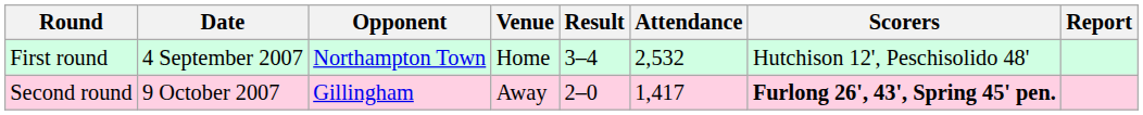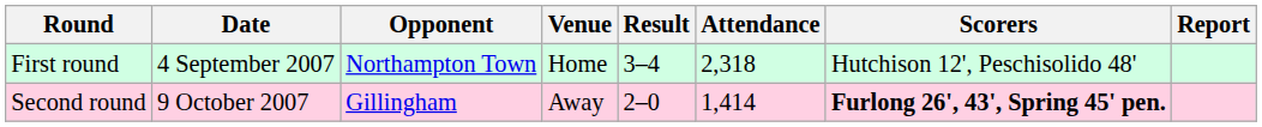First round | Attendance: 2,532 -> 2,318
Second round | Attendance: 1,417 -> 1,414
